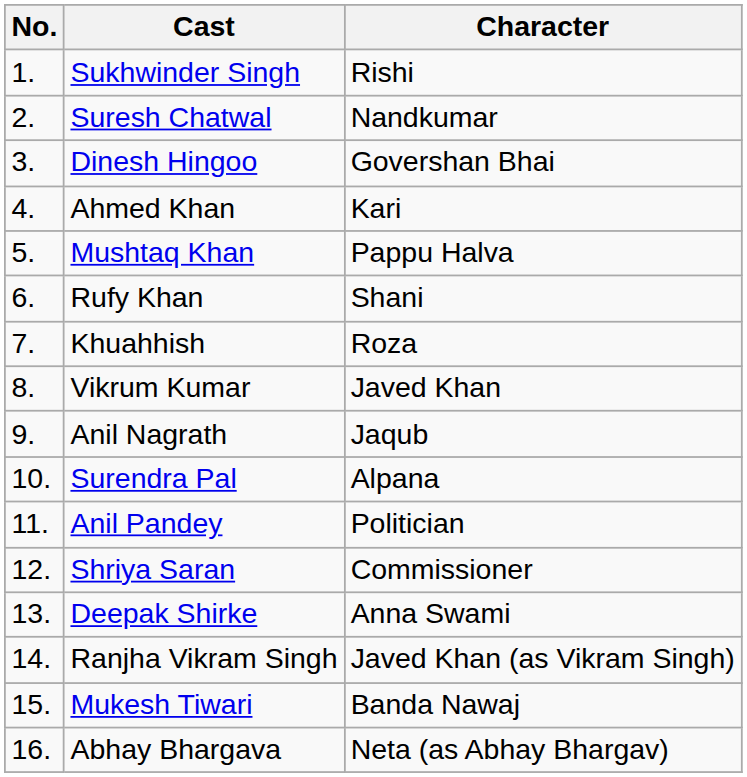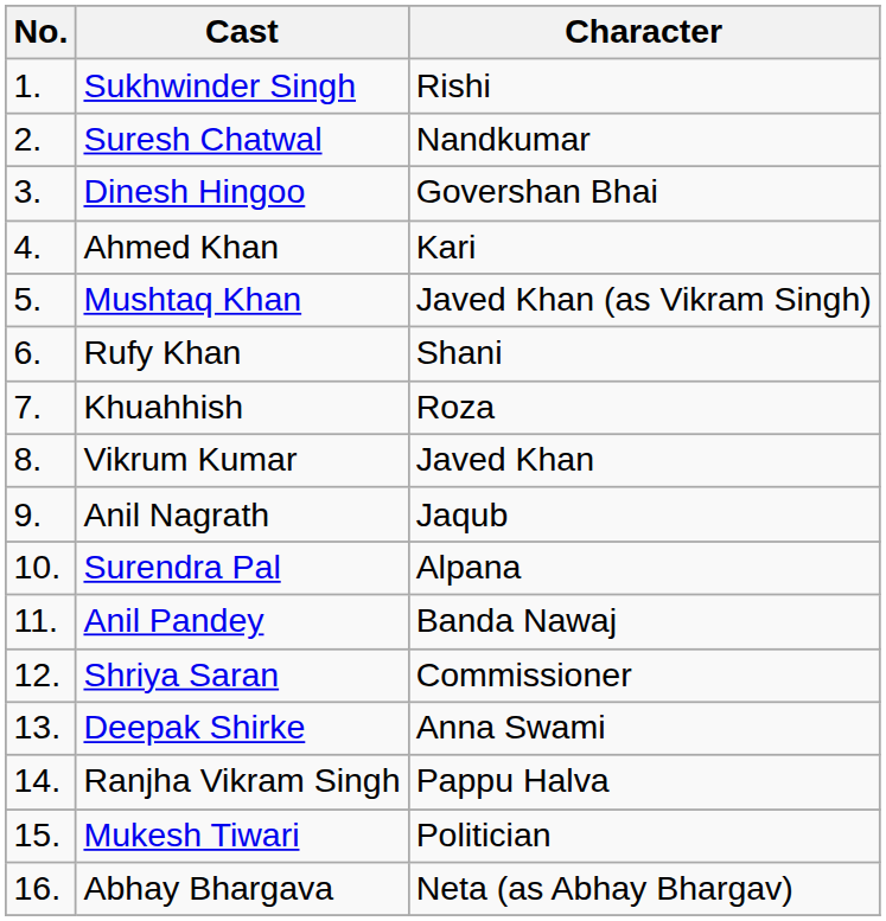Mushtaq Khan | Character: Pappu Halva -> Javed Khan (as Vikram Singh)
Anil Pandey | Character: Politician -> Banda Nawaj
Ranjha Vikram Singh | Character: Javed Khan (as Vikram Singh) -> Pappu Halva
Mukesh Tiwari | Character: Banda Nawaj -> Politician
